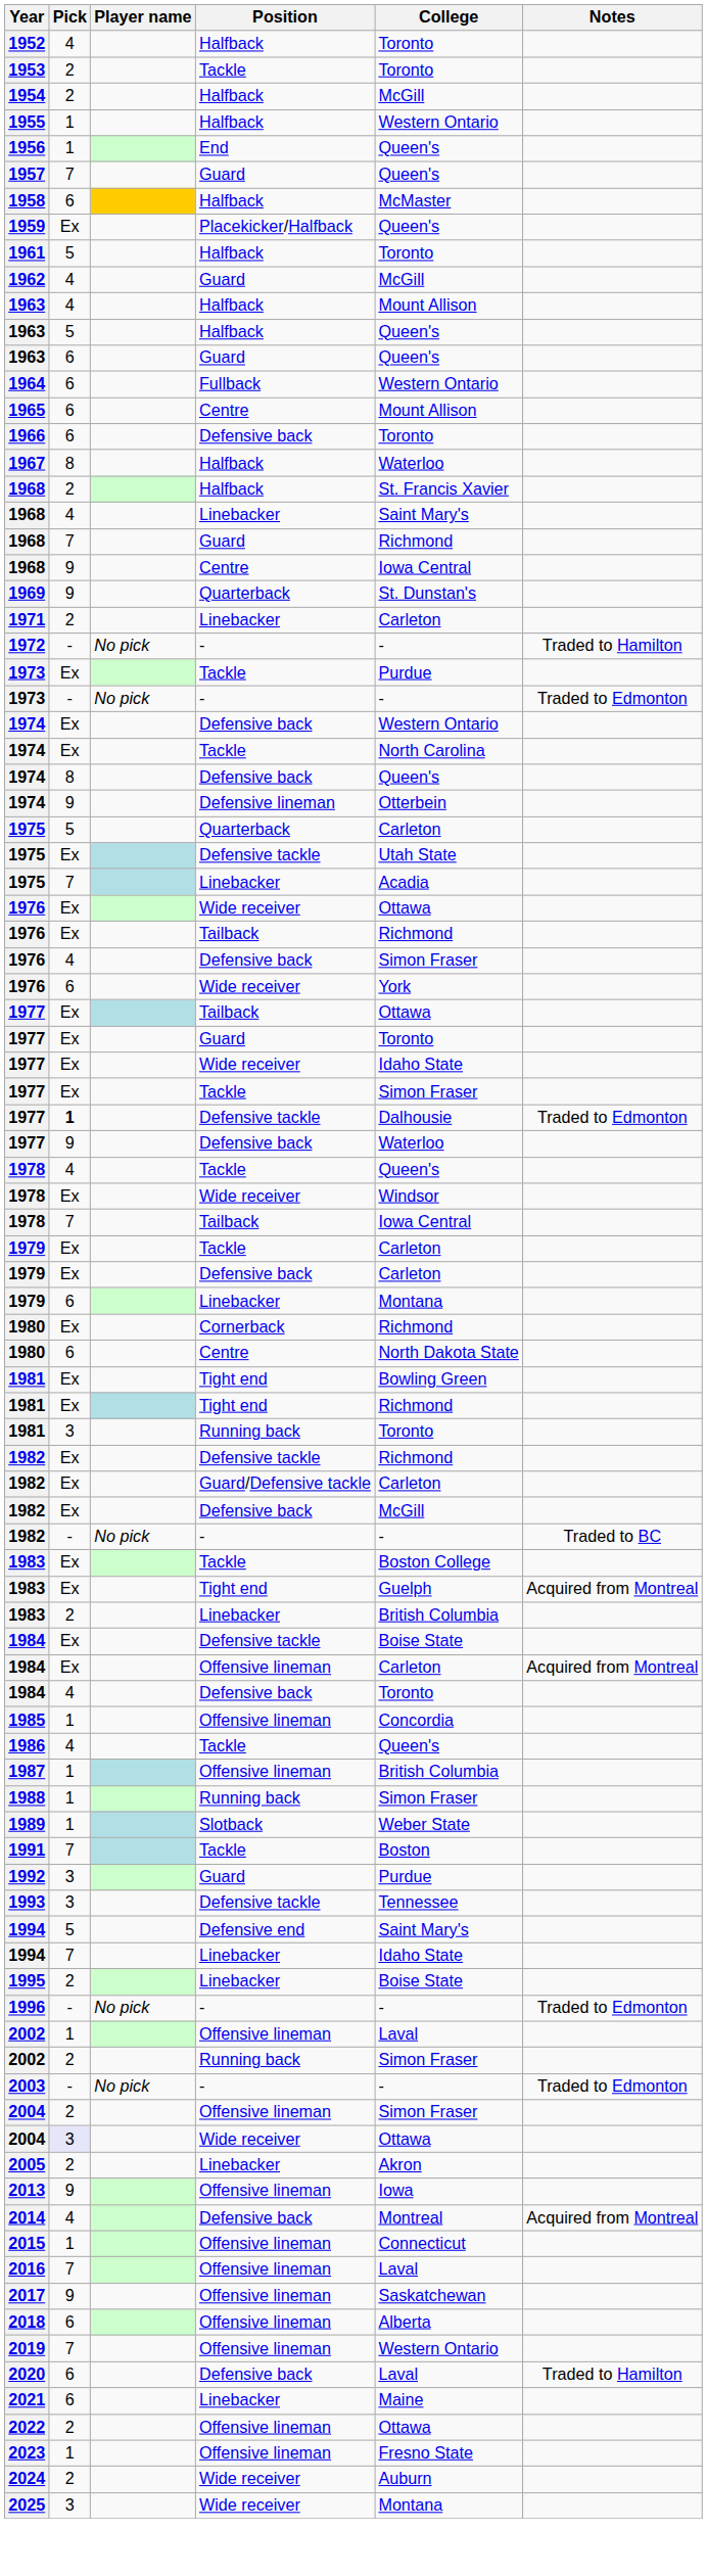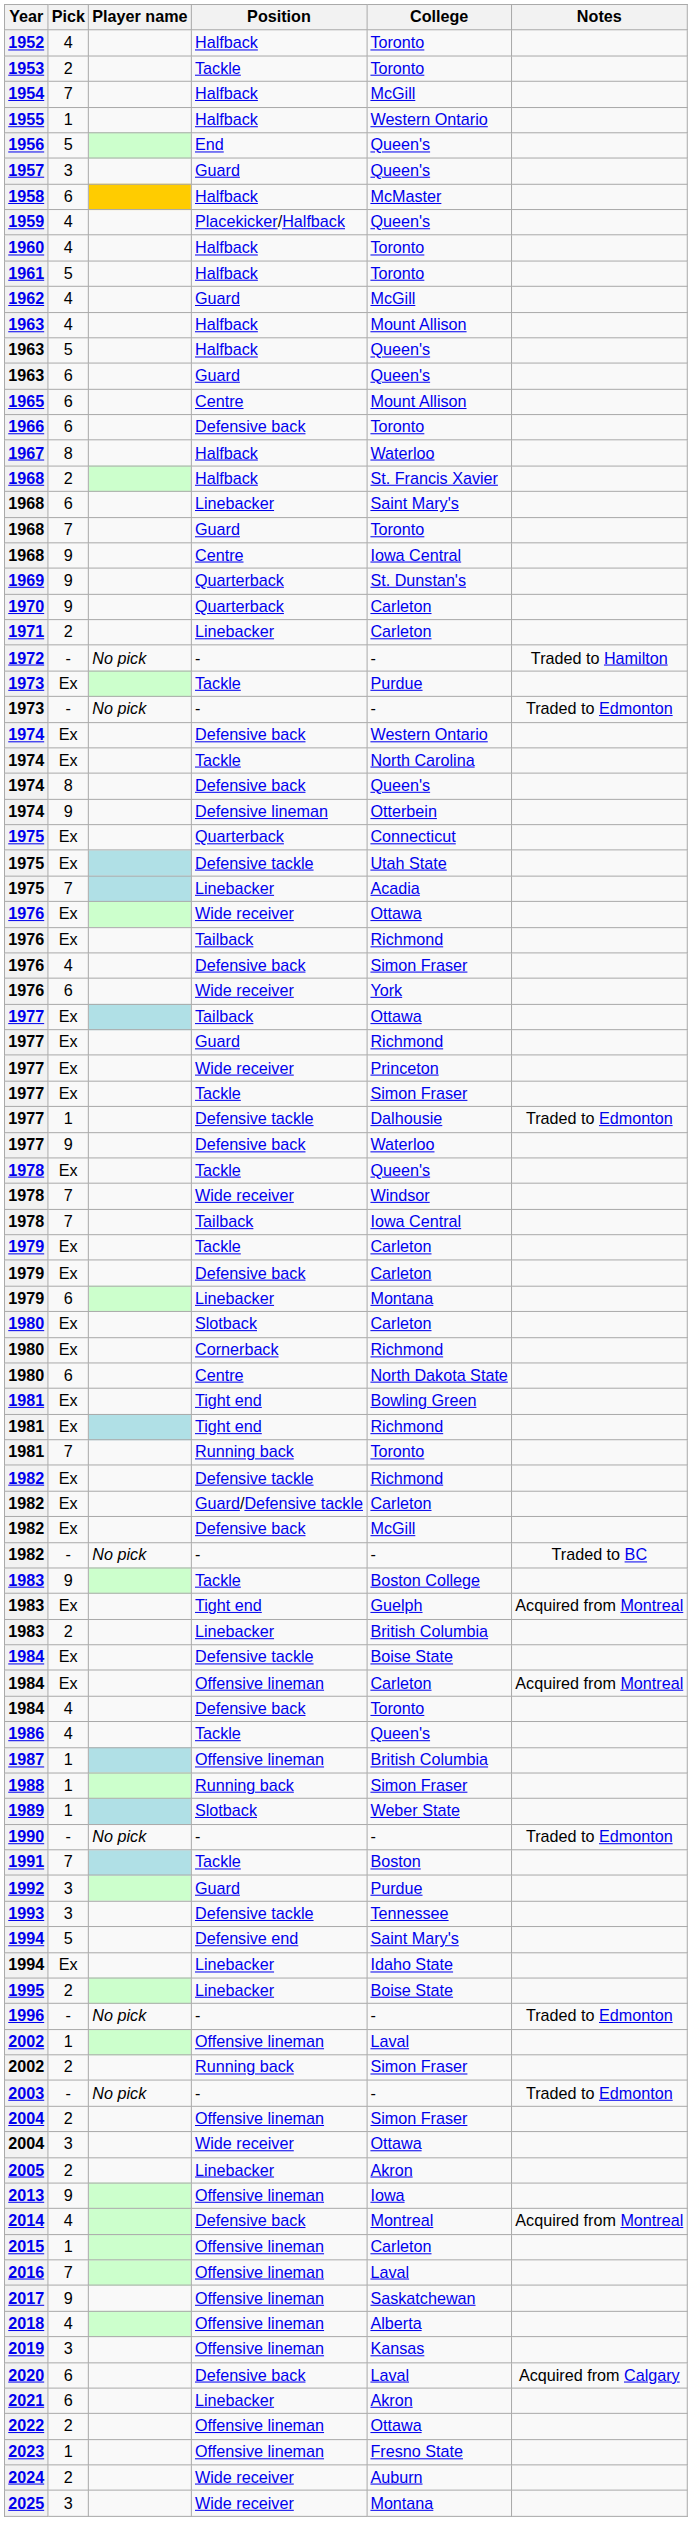1954 | Pick: 2 -> 7
1956 | Pick: 1 -> 5
1957 | Pick: 7 -> 3
1959 | Pick: Ex -> 4
+ row: 1960 | 4 | Halfback | Toronto
- row: 1964 | 6 | Fullback | Western Ontario
1968 / Linebacker | Pick: 4 -> 6
1968 / Guard | College: Richmond -> Toronto
+ row: 1970 | 9 | Quarterback | Carleton
1975 / Quarterback | Pick: 5 -> Ex
1975 / Quarterback | College: Carleton -> Connecticut
1977 / Guard | College: Toronto -> Richmond
1977 / Wide receiver | College: Idaho State -> Princeton
1977 / Defensive tackle | Pick: bold -> normal
1978 / Tackle | Pick: 4 -> Ex
1978 / Wide receiver | Pick: Ex -> 7
+ row: 1980 | Ex | Slotback | Carleton
1981 / Running back | Pick: 3 -> 7
1983 / Tackle | Pick: Ex -> 9
- row: 1985 | 1 | Offensive lineman | Concordia
+ row: 1990 | - | No pick | - | - | Traded to Edmonton
1994 / Linebacker | Pick: 7 -> Ex
2004 / Wide receiver | Pick: lavender background -> no background
2015 | College: Connecticut -> Carleton
2018 | Pick: 6 -> 4
2019 | Pick: 7 -> 3
2019 | College: Western Ontario -> Kansas
2020 | Notes: Traded to Hamilton -> Acquired from Calgary
2021 | College: Maine -> Akron
